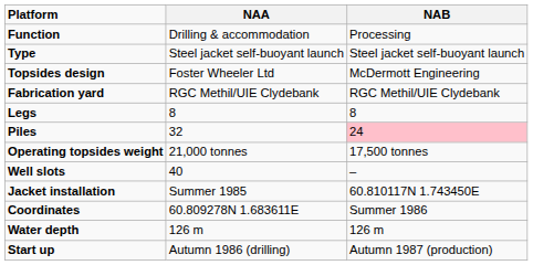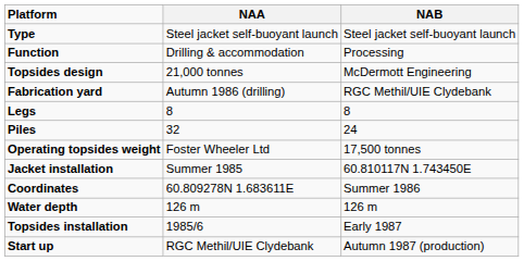rows swapped: Type <-> Function
Topsides design | NAA: Foster Wheeler Ltd -> 21,000 tonnes
Fabrication yard | NAA: RGC Methil/UIE Clydebank -> Autumn 1986 (drilling)
Piles | NAB: pink background -> no background
Operating topsides weight | NAA: 21,000 tonnes -> Foster Wheeler Ltd
- row: Well slots | 40 | –
+ row: Topsides installation | 1985/6 | Early 1987
Start up | NAA: Autumn 1986 (drilling) -> RGC Methil/UIE Clydebank
